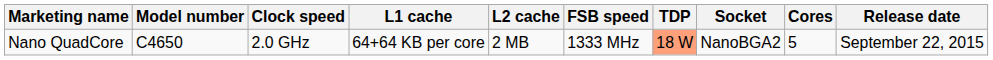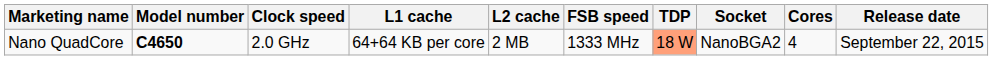Nano QuadCore | Model number: normal -> bold
Nano QuadCore | Cores: 5 -> 4
